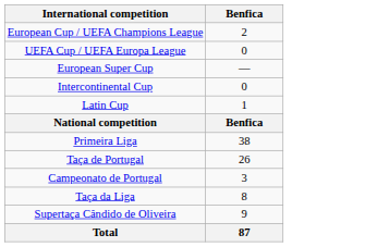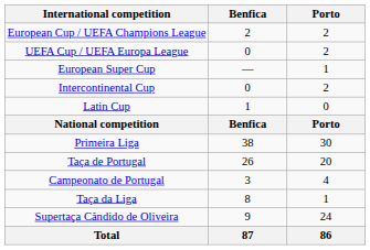+ column: Porto | 2 | 2 | 1 | 2 | 0 | Porto | 30 | 20 | 4 | 1 | 24 | 86
